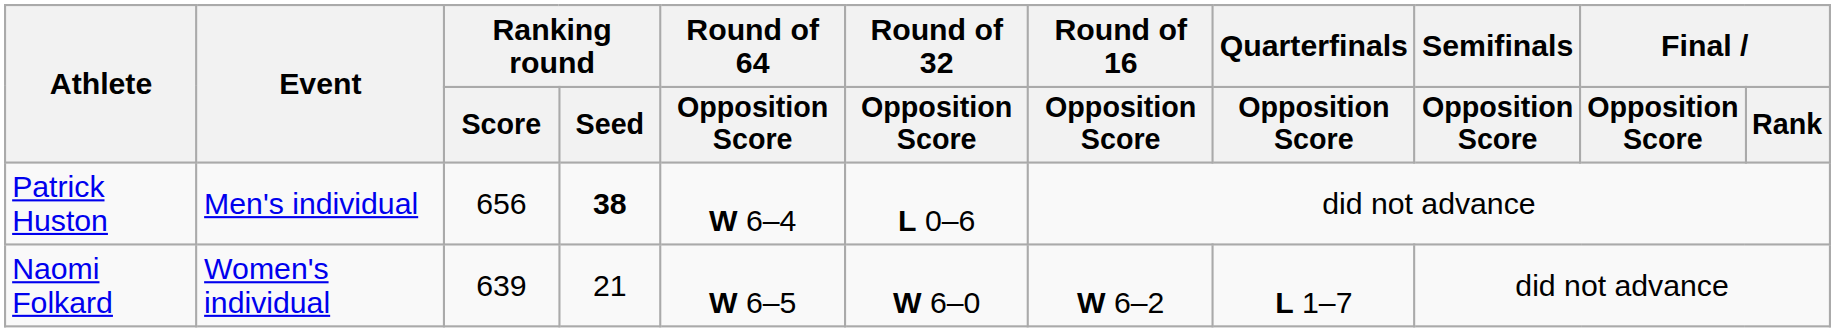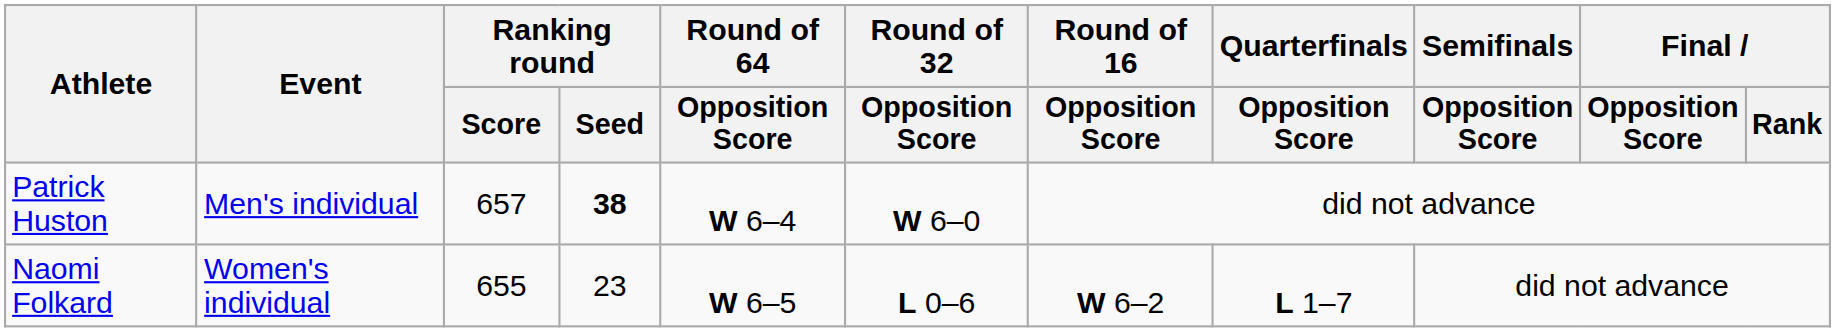Patrick Huston | Ranking round / Score: 656 -> 657
Patrick Huston | Round of 32 / Opposition Score: L 0–6 -> W 6–0
Naomi Folkard | Ranking round / Score: 639 -> 655
Naomi Folkard | Ranking round / Seed: 21 -> 23
Naomi Folkard | Round of 32 / Opposition Score: W 6–0 -> L 0–6
